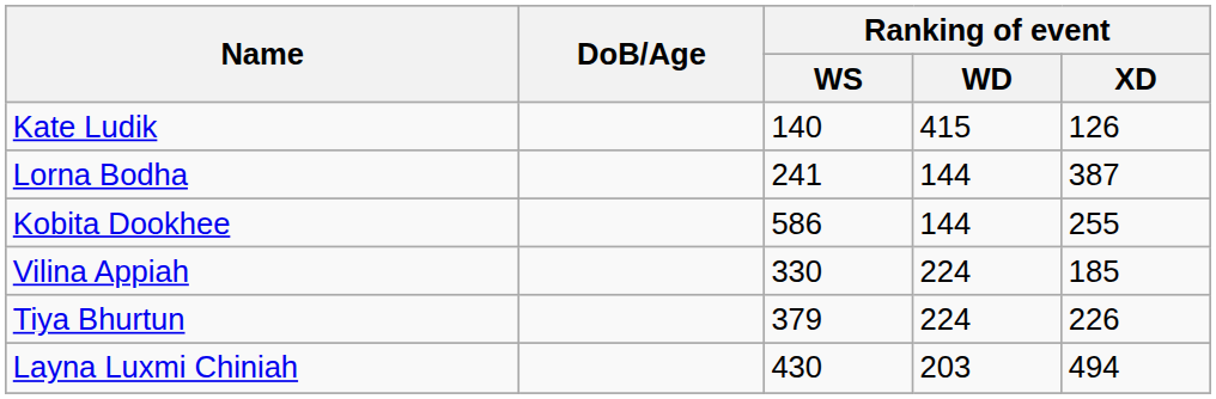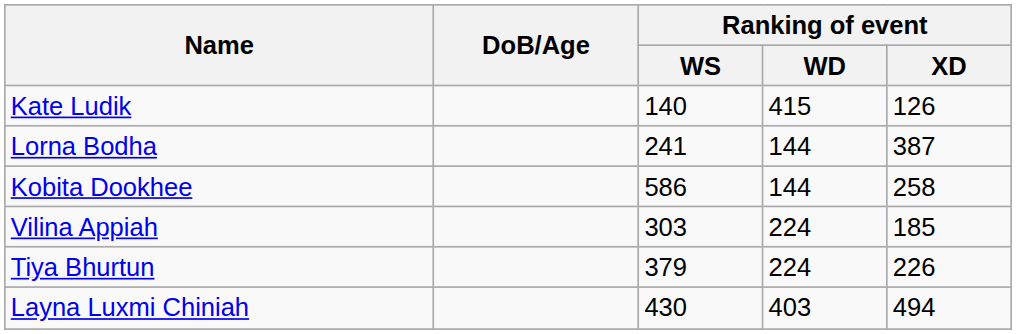Kobita Dookhee | Ranking of event / XD: 255 -> 258
Vilina Appiah | Ranking of event / WS: 330 -> 303
Layna Luxmi Chiniah | Ranking of event / WD: 203 -> 403
